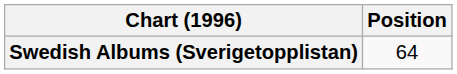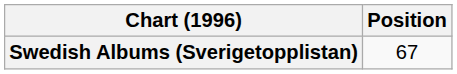Swedish Albums (Sverigetopplistan) | Position: 64 -> 67
